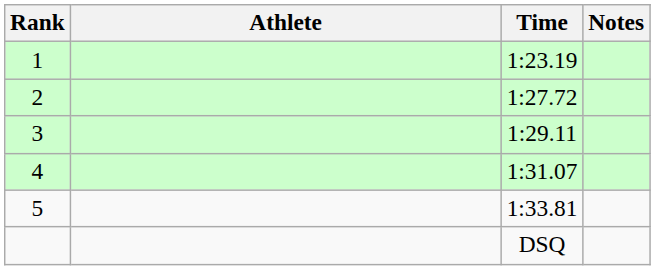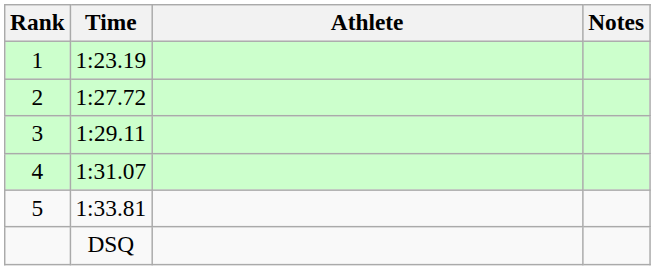columns swapped: Athlete <-> Time
